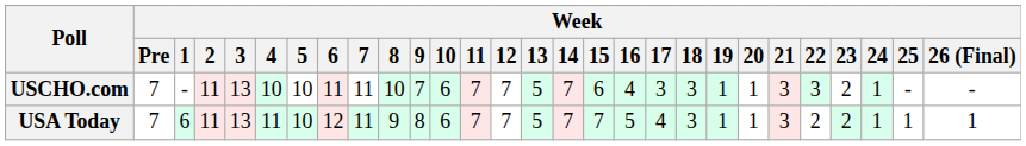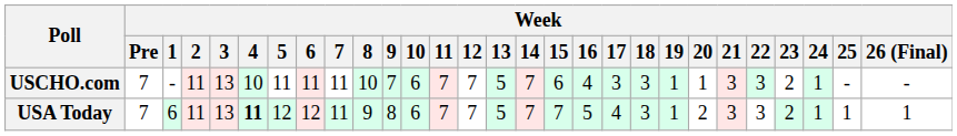USCHO.com | Week / 5: 10 -> 11
USA Today | Week / 4: normal -> bold
USA Today | Week / 5: 10 -> 12
USA Today | Week / 20: 1 -> 2
USA Today | Week / 22: 2 -> 3
